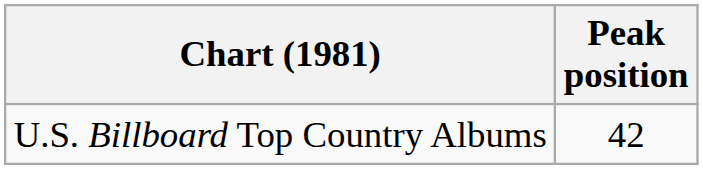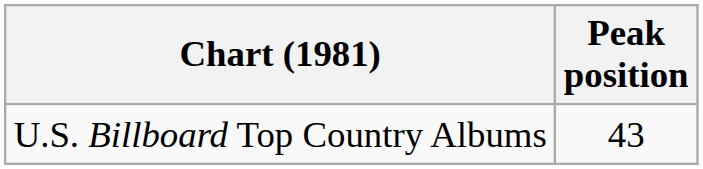U.S. Billboard Top Country Albums | Peak position: 42 -> 43
